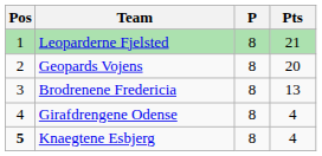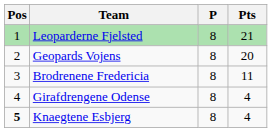Brodrenene Fredericia | Pts: 13 -> 11
